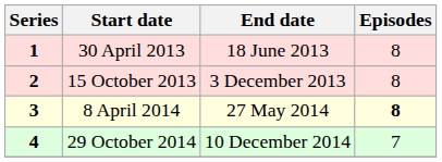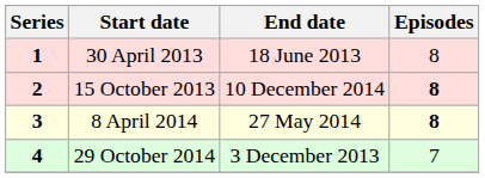15 October 2013 | End date: 3 December 2013 -> 10 December 2014
15 October 2013 | Episodes: normal -> bold
29 October 2014 | End date: 10 December 2014 -> 3 December 2013
